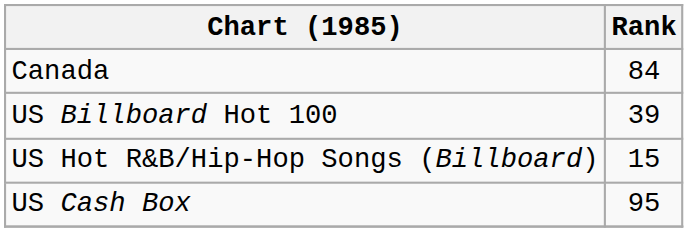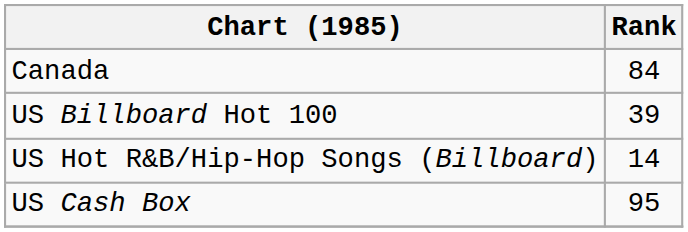US Hot R&B/Hip-Hop Songs (Billboard) | Rank: 15 -> 14
